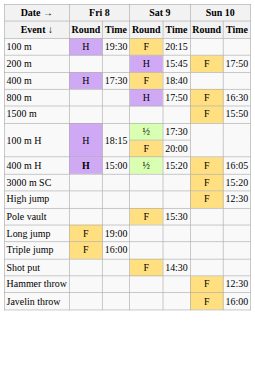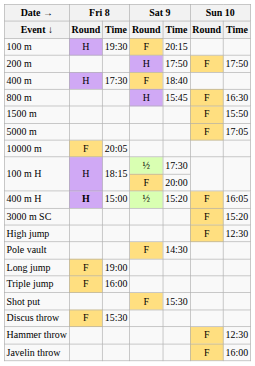200 m | Sat 9 / Time: 15:45 -> 17:50
800 m | Sat 9 / Time: 17:50 -> 15:45
+ row: 5000 m | F | 17:05
+ row: 10000 m | F | 20:05
Pole vault | Sat 9 / Time: 15:30 -> 14:30
Shot put | Sat 9 / Time: 14:30 -> 15:30
+ row: Discus throw | F | 15:30
